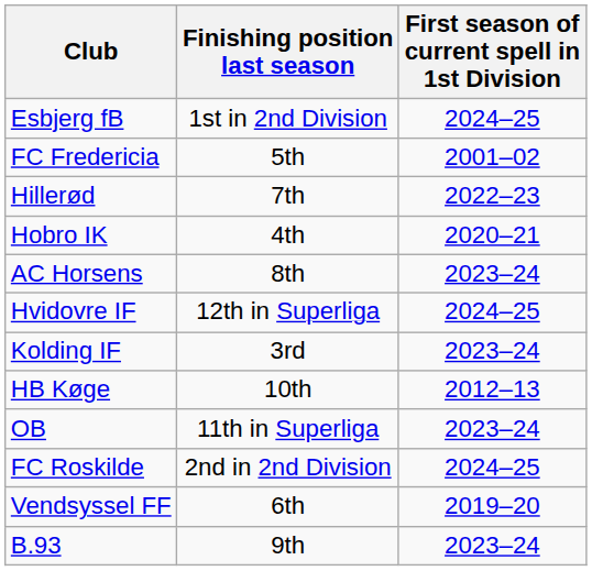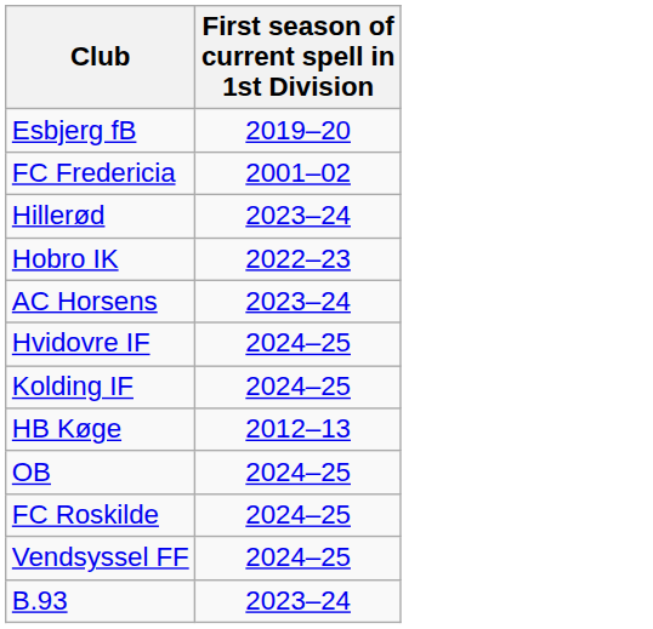- column: Finishing position last season | 1st in 2nd Division | 5th | 7th | 4th | 8th | 12th in Superliga | 3rd | 10th | 11th in Superliga | 2nd in 2nd Division | 6th | 9th
Esbjerg fB | First season of current spell in 1st Division: 2024–25 -> 2019–20
Hillerød | First season of current spell in 1st Division: 2022–23 -> 2023–24
Hobro IK | First season of current spell in 1st Division: 2020–21 -> 2022–23
Kolding IF | First season of current spell in 1st Division: 2023–24 -> 2024–25
OB | First season of current spell in 1st Division: 2023–24 -> 2024–25
Vendsyssel FF | First season of current spell in 1st Division: 2019–20 -> 2024–25
